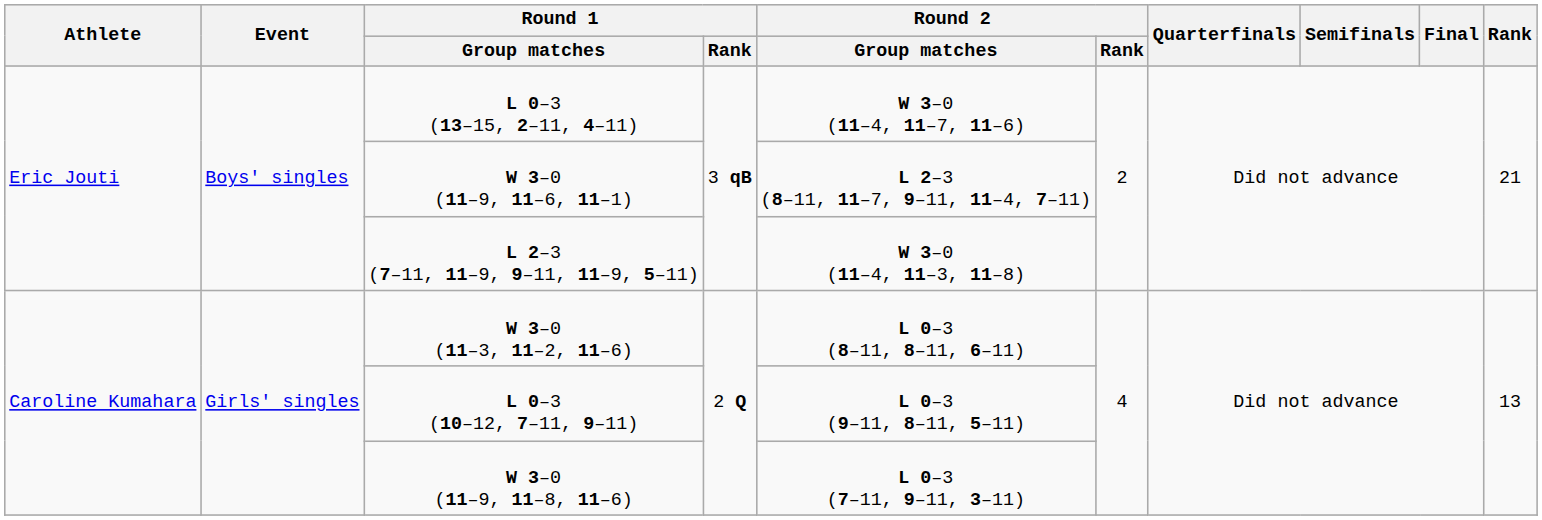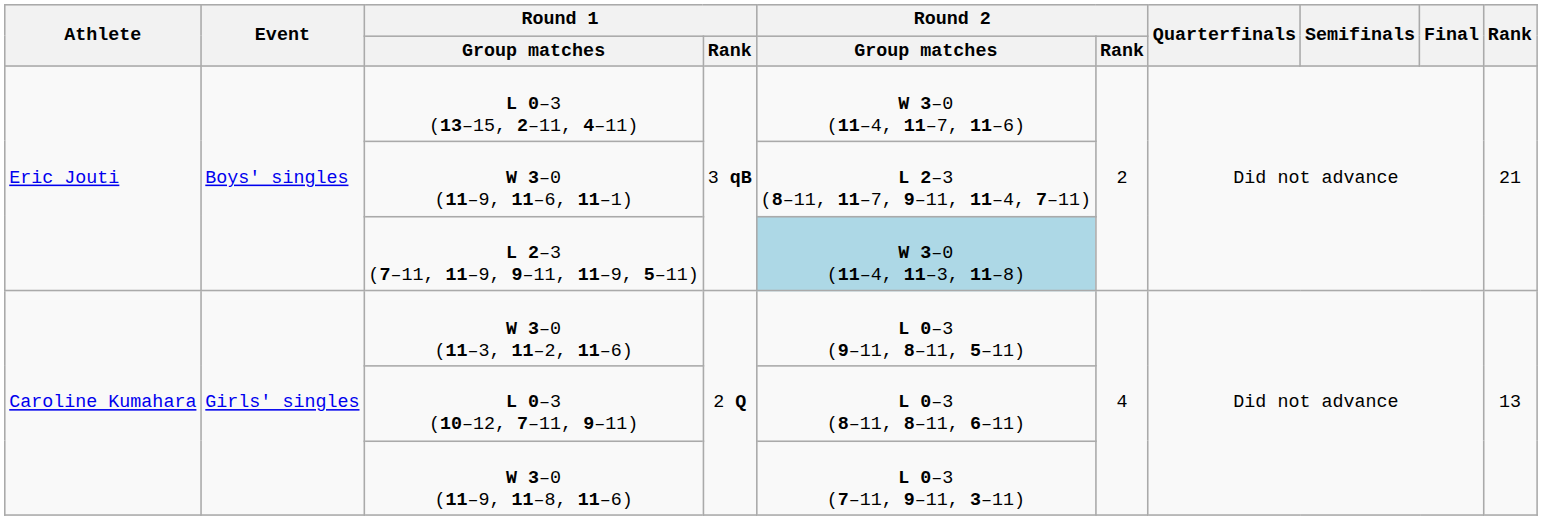L 2–3 (7–11, 11–9, 9–11, 11–9, 5–11) | Round 2 / Group matches: no background -> lightblue background
W 3–0 (11–3, 11–2, 11–6) | Round 2 / Group matches: L 0–3 (8–11, 8–11, 6–11) -> L 0–3 (9–11, 8–11, 5–11)
L 0–3 (10–12, 7–11, 9–11) | Round 2 / Group matches: L 0–3 (9–11, 8–11, 5–11) -> L 0–3 (8–11, 8–11, 6–11)
